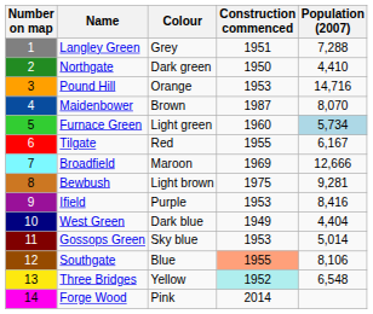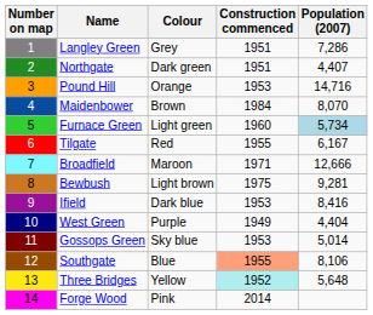Langley Green | Population (2007): 7,288 -> 7,286
Northgate | Construction commenced: 1950 -> 1951
Northgate | Population (2007): 4,410 -> 4,407
Maidenbower | Construction commenced: 1987 -> 1984
Broadfield | Construction commenced: 1969 -> 1971
Ifield | Colour: Purple -> Dark blue
West Green | Colour: Dark blue -> Purple
Three Bridges | Population (2007): 6,548 -> 5,648
